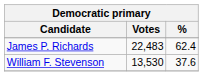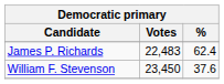William F. Stevenson | Votes: 13,530 -> 23,450
